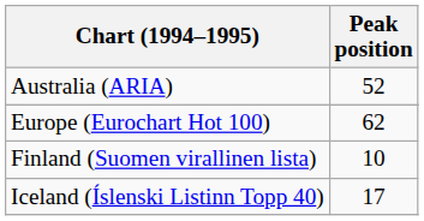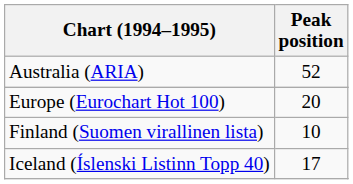Europe (Eurochart Hot 100) | Peak position: 62 -> 20
